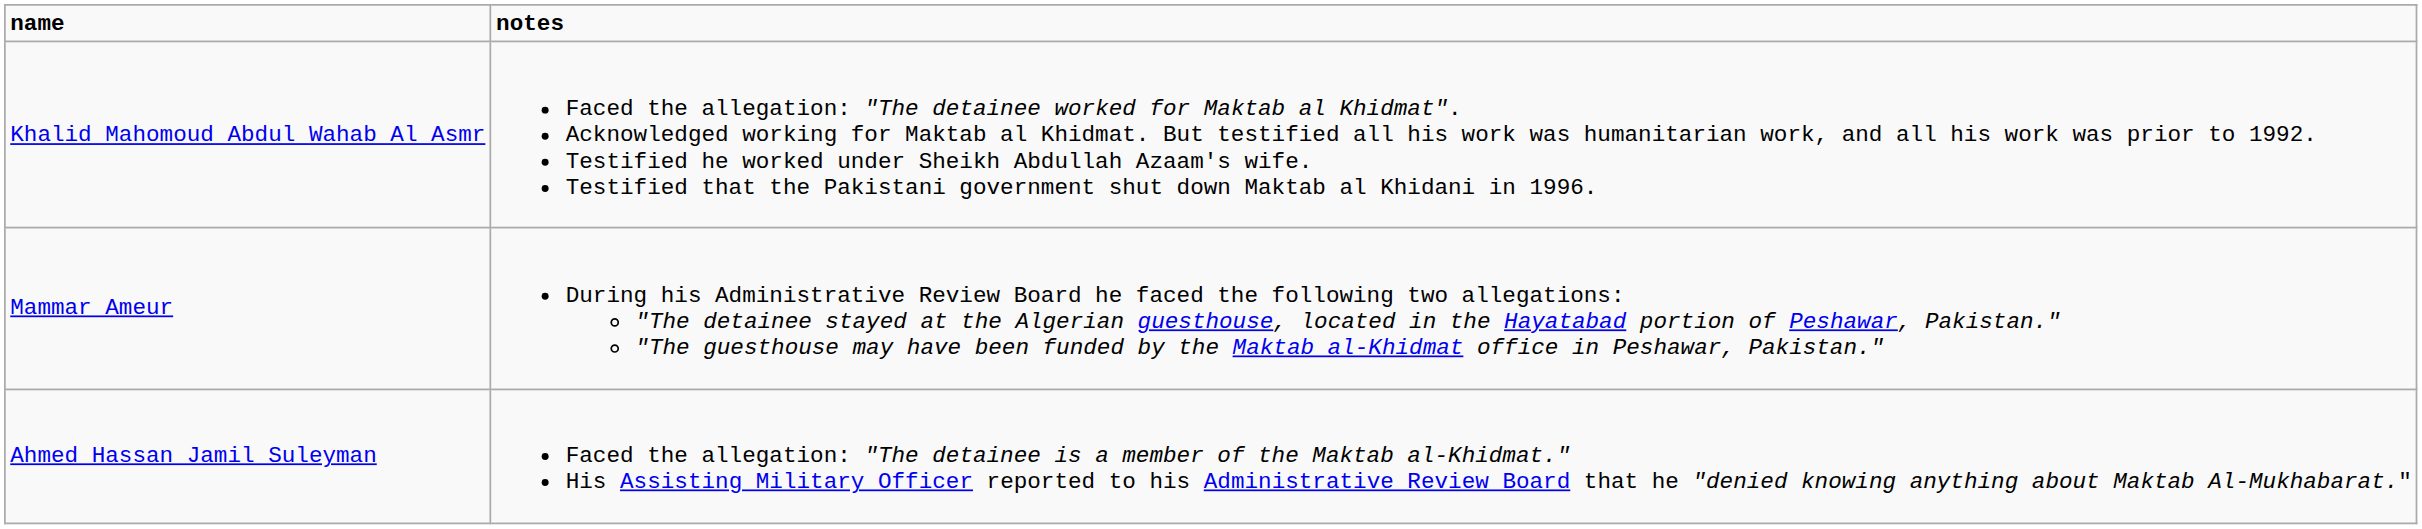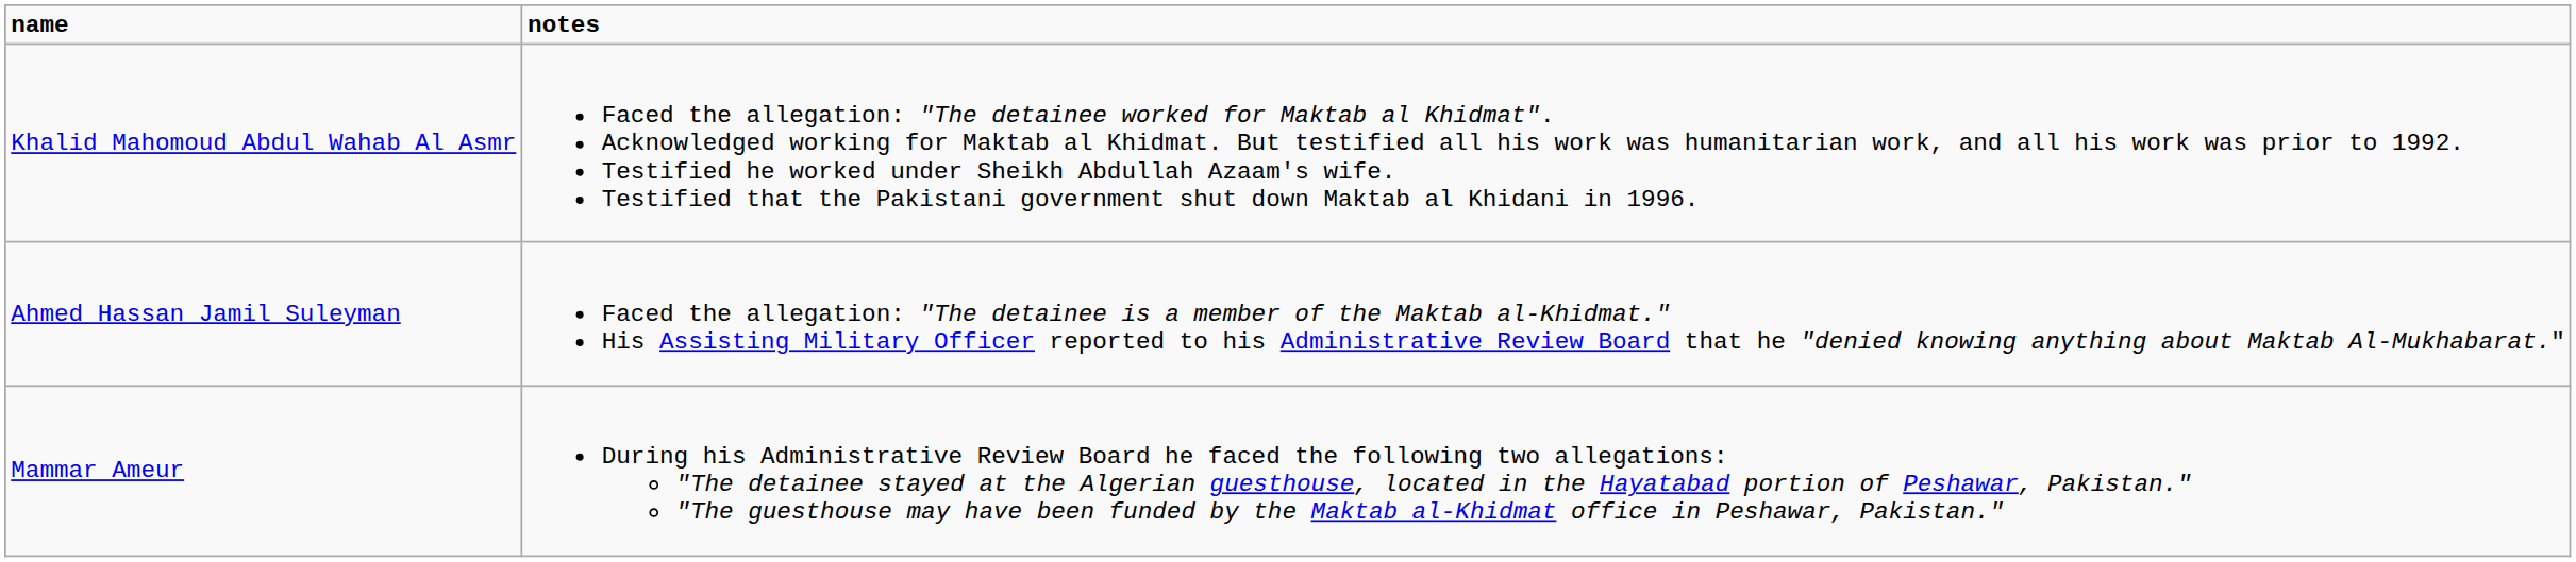rows swapped: Ahmed Hassan Jamil Suleyman <-> Mammar Ameur
